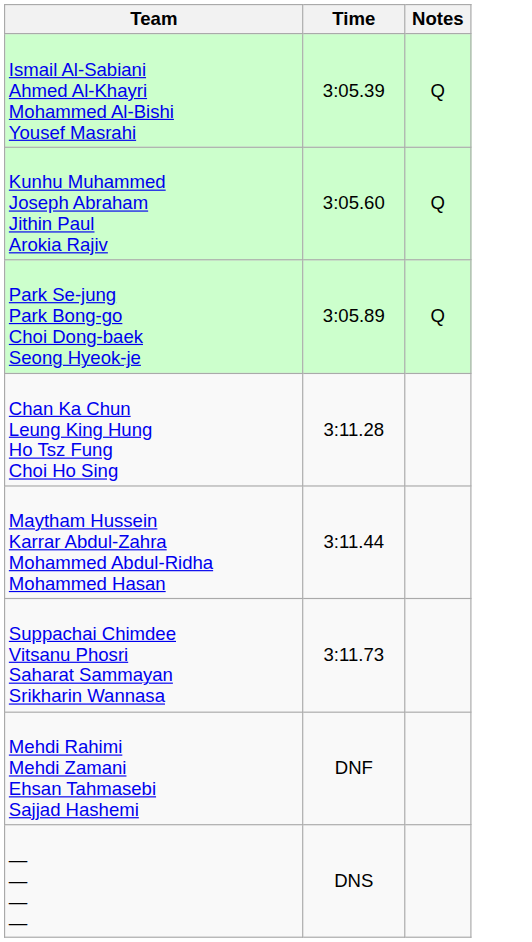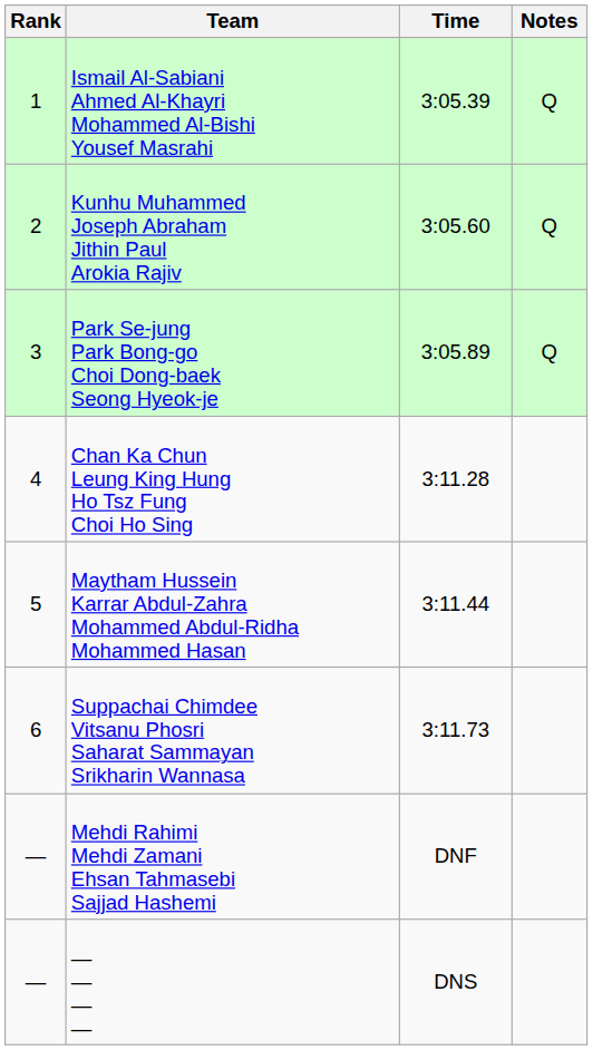+ column: Rank | 1 | 2 | 3 | 4 | 5 | 6 | — | —
